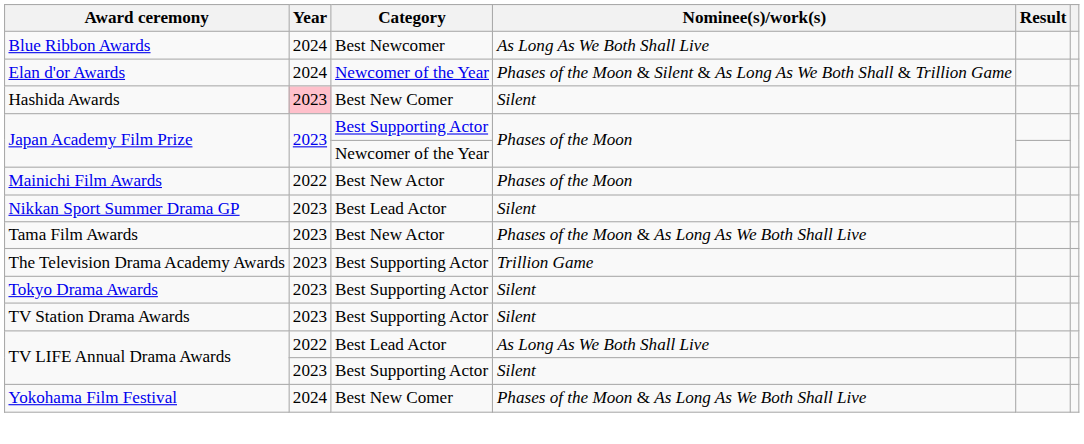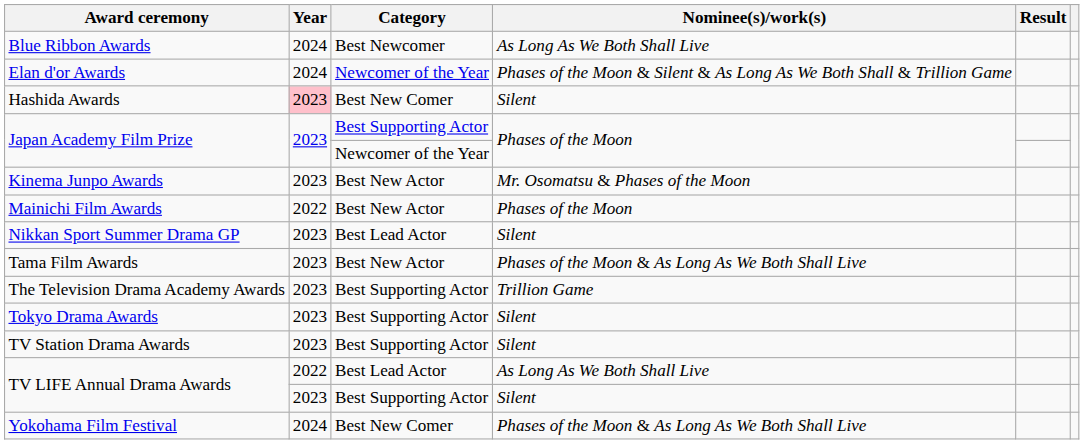+ row: Kinema Junpo Awards | 2023 | Best New Actor | Mr. Osomatsu & Phases of the Moon
